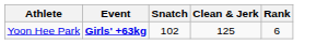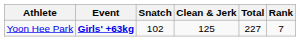+ column: Total | 227
Yoon Hee Park | Rank: 6 -> 7
